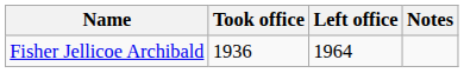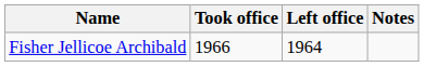Fisher Jellicoe Archibald | Took office: 1936 -> 1966
